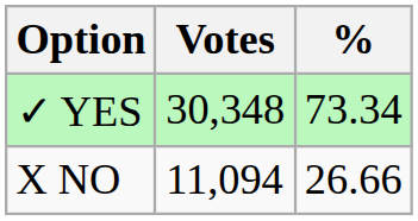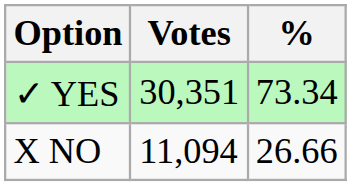✓ YES | Votes: 30,348 -> 30,351
